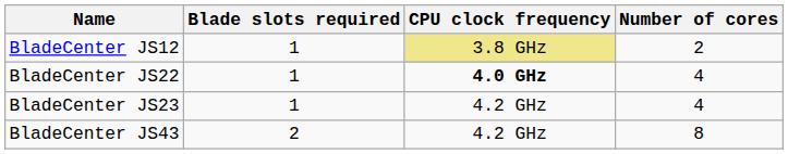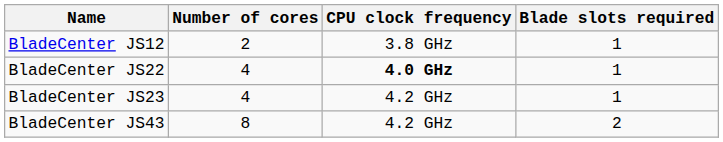columns swapped: Number of cores <-> Blade slots required
BladeCenter JS12 | CPU clock frequency: khaki background -> no background
